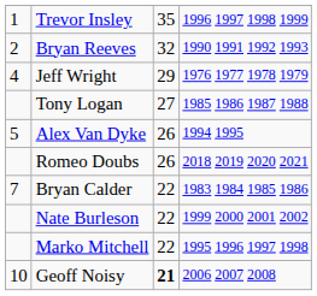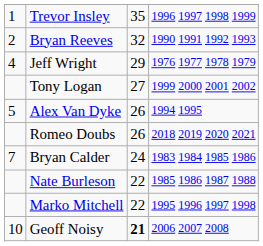Tony Logan | column 4: 1985 1986 1987 1988 -> 1999 2000 2001 2002
Bryan Calder | column 3: 22 -> 24
Nate Burleson | column 4: 1999 2000 2001 2002 -> 1985 1986 1987 1988
